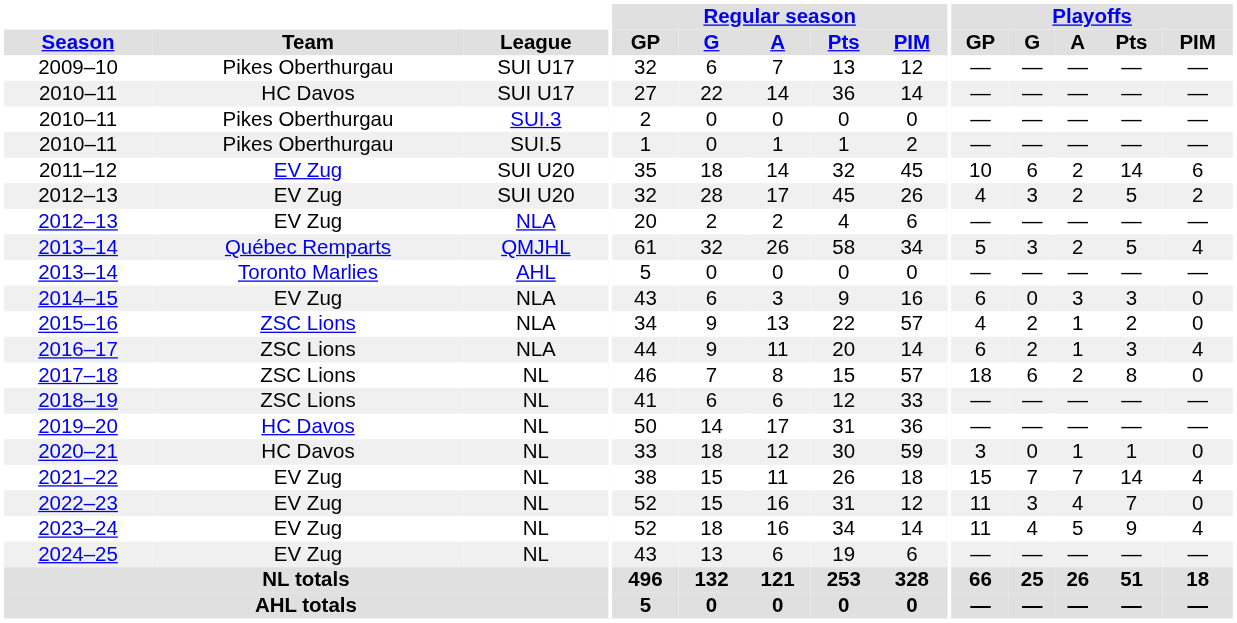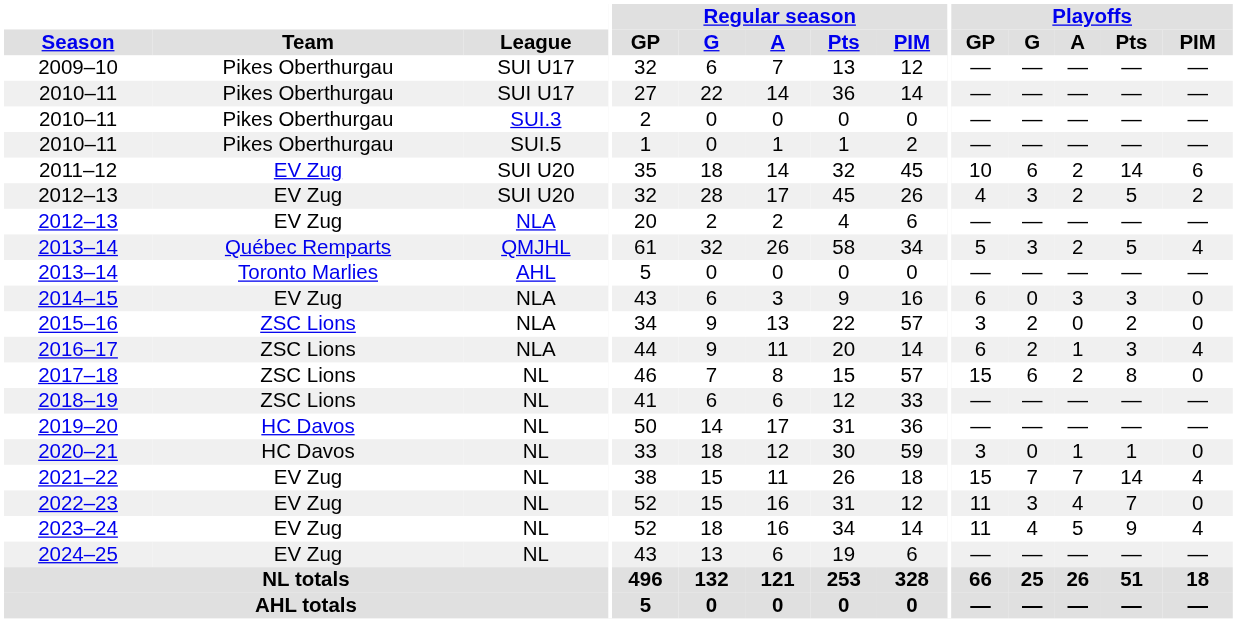2010–11 / SUI U17 | Team: HC Davos -> Pikes Oberthurgau
2015–16 | Playoffs / GP: 4 -> 3
2015–16 | Playoffs / A: 1 -> 0
2017–18 | Playoffs / GP: 18 -> 15
